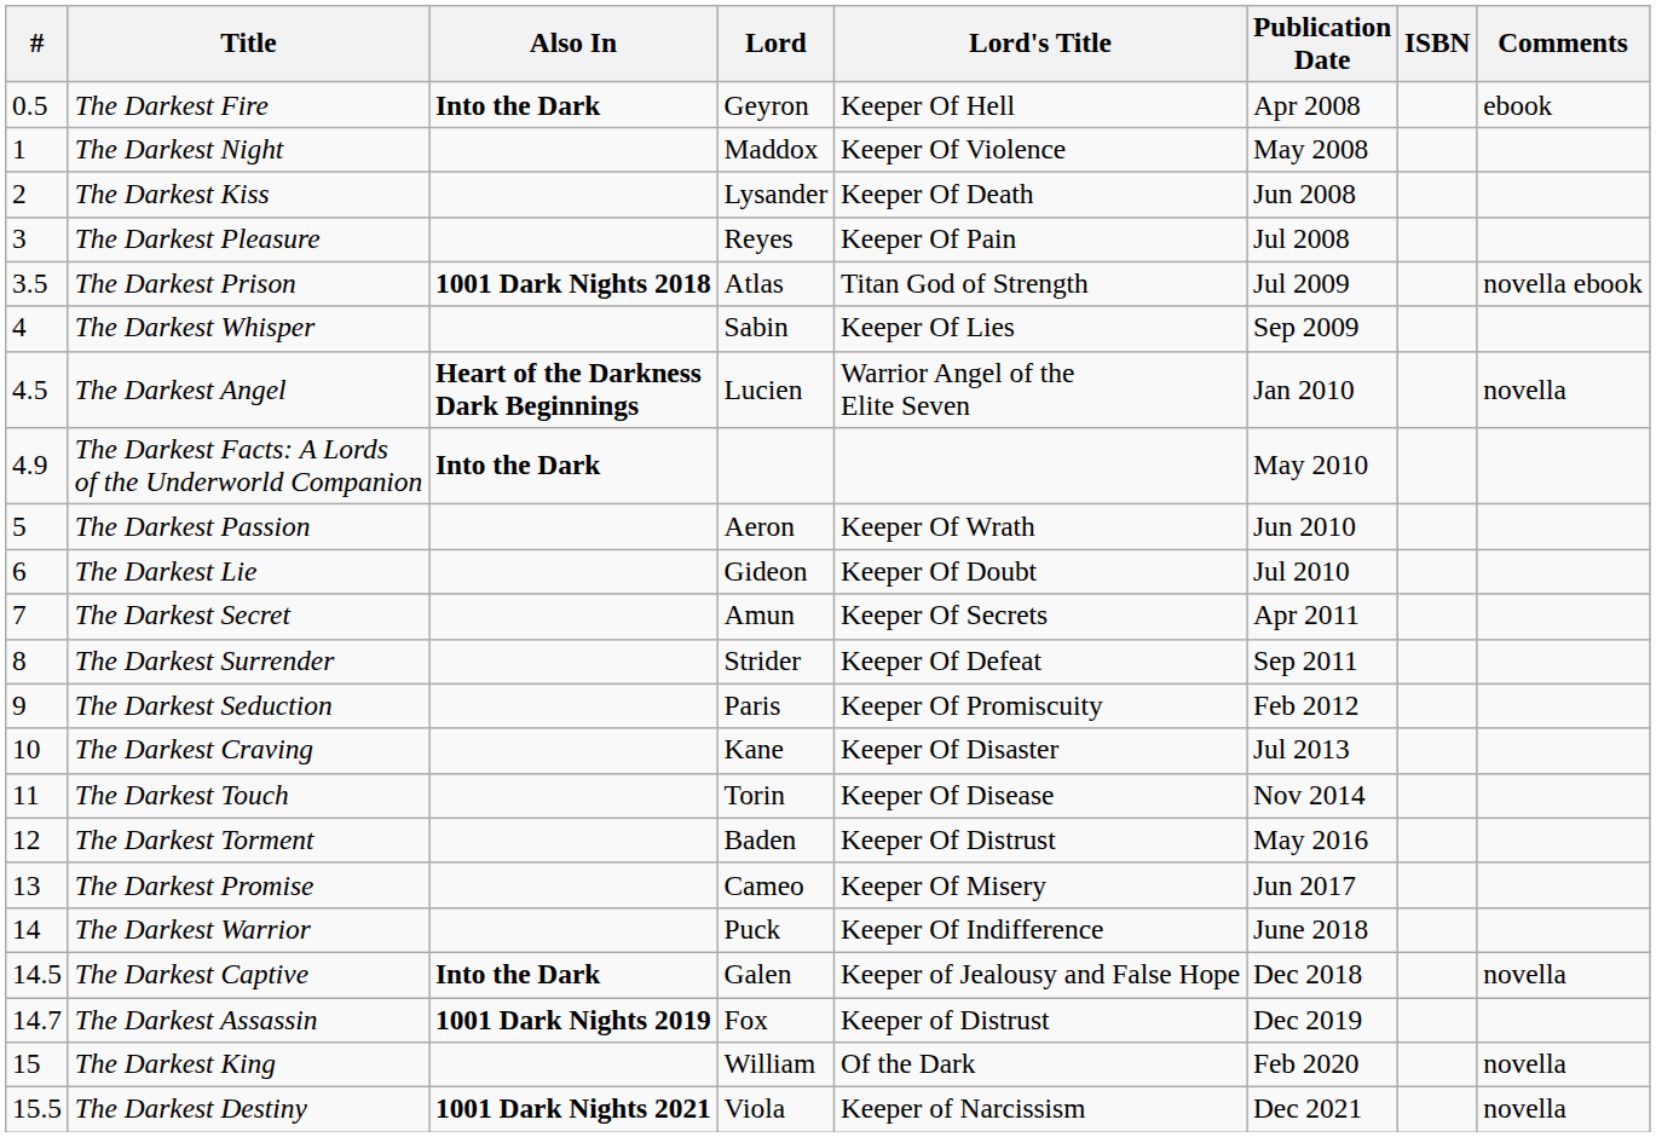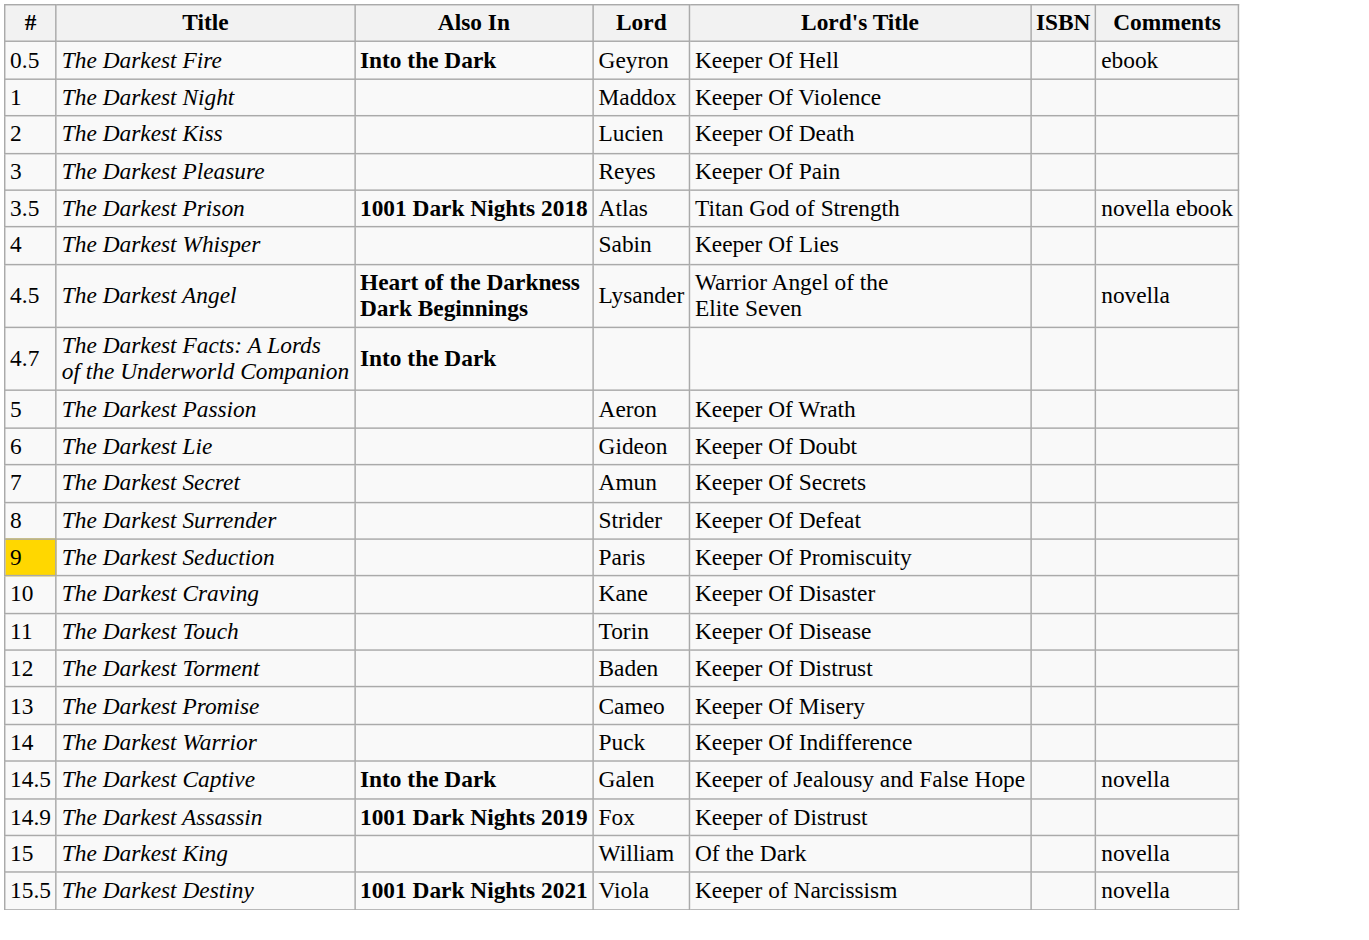- column: Publication Date | Apr 2008 | May 2008 | Jun 2008 | Jul 2008 | Jul 2009 | Sep 2009 | Jan 2010 | May 2010 | Jun 2010 | Jul 2010 | Apr 2011 | Sep 2011 | Feb 2012 | Jul 2013 | Nov 2014 | May 2016 | Jun 2017 | June 2018 | Dec 2018 | Dec 2019 | Feb 2020 | Dec 2021
The Darkest Kiss | Lord: Lysander -> Lucien
The Darkest Angel | Lord: Lucien -> Lysander
The Darkest Facts: A Lords of the Underworld Companion | #: 4.9 -> 4.7
The Darkest Seduction | #: no background -> gold background
The Darkest Assassin | #: 14.7 -> 14.9
